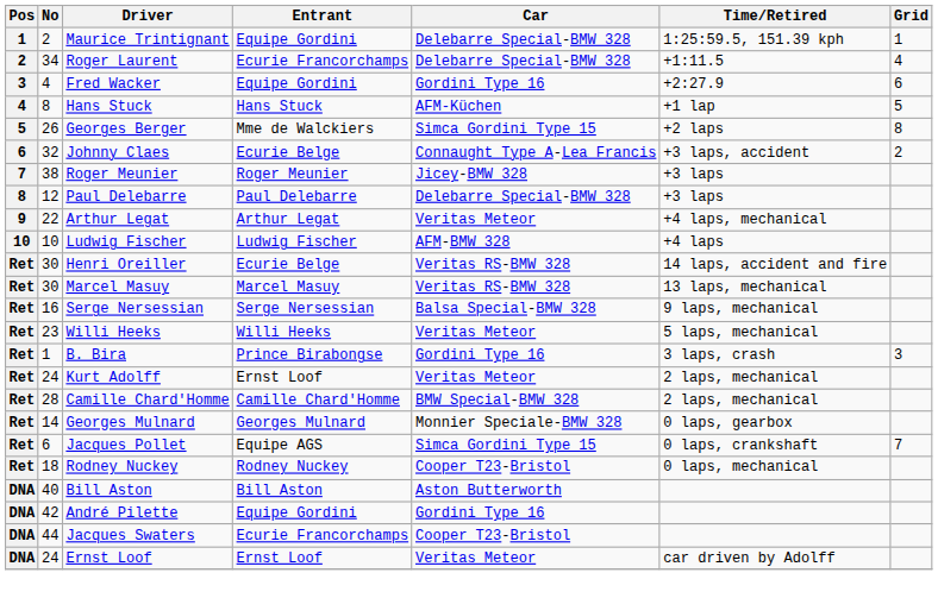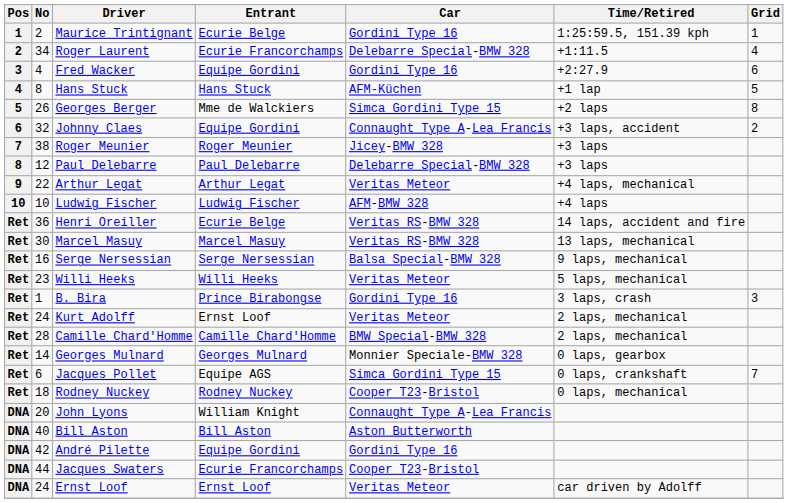Maurice Trintignant | Entrant: Equipe Gordini -> Ecurie Belge
Maurice Trintignant | Car: Delebarre Special-BMW 328 -> Gordini Type 16
Johnny Claes | Entrant: Ecurie Belge -> Equipe Gordini
Henri Oreiller | No: 30 -> 36
+ row: DNA | 20 | John Lyons | William Knight | Connaught Type A-Lea Francis
